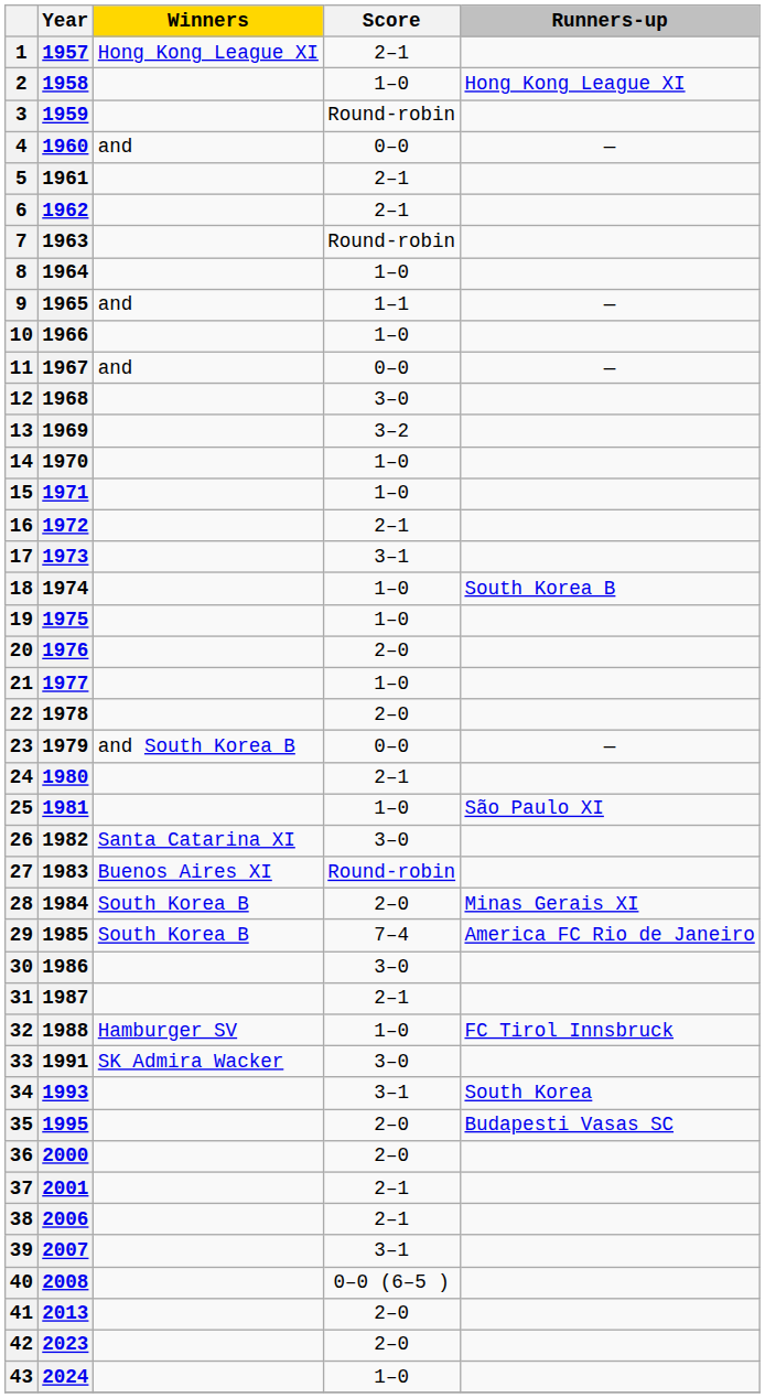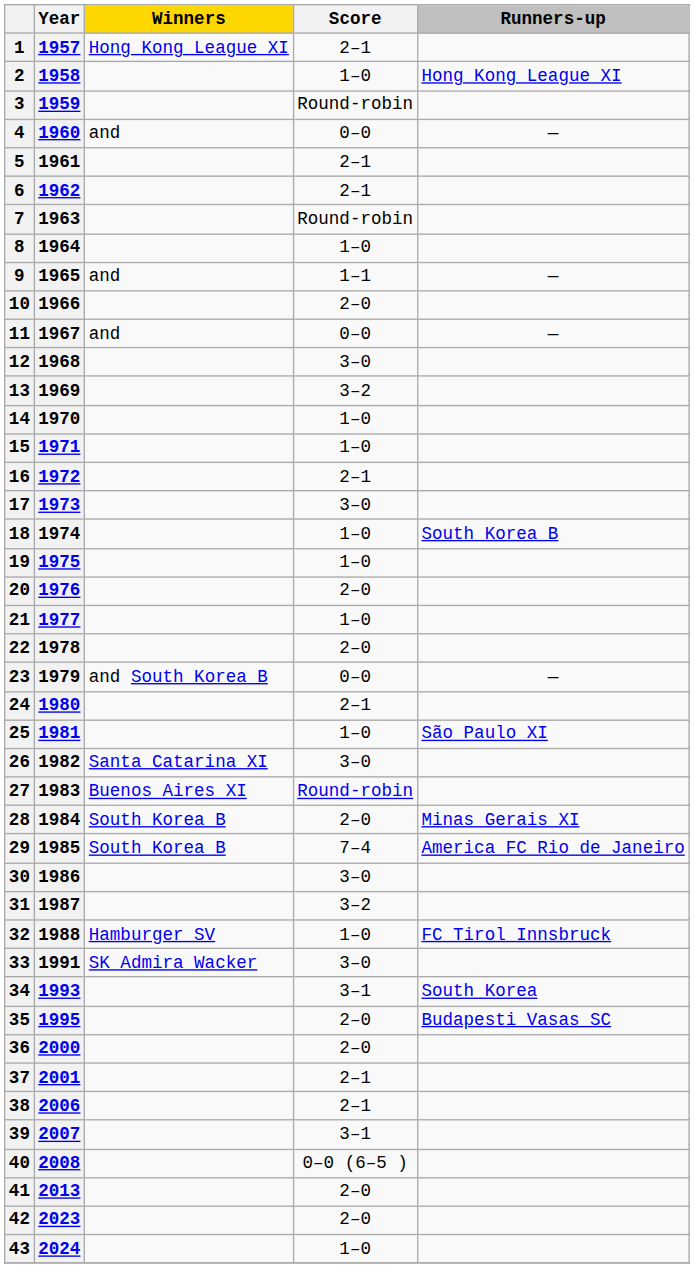10 | Score: 1–0 -> 2–0
17 | Score: 3–1 -> 3–0
31 | Score: 2–1 -> 3–2
